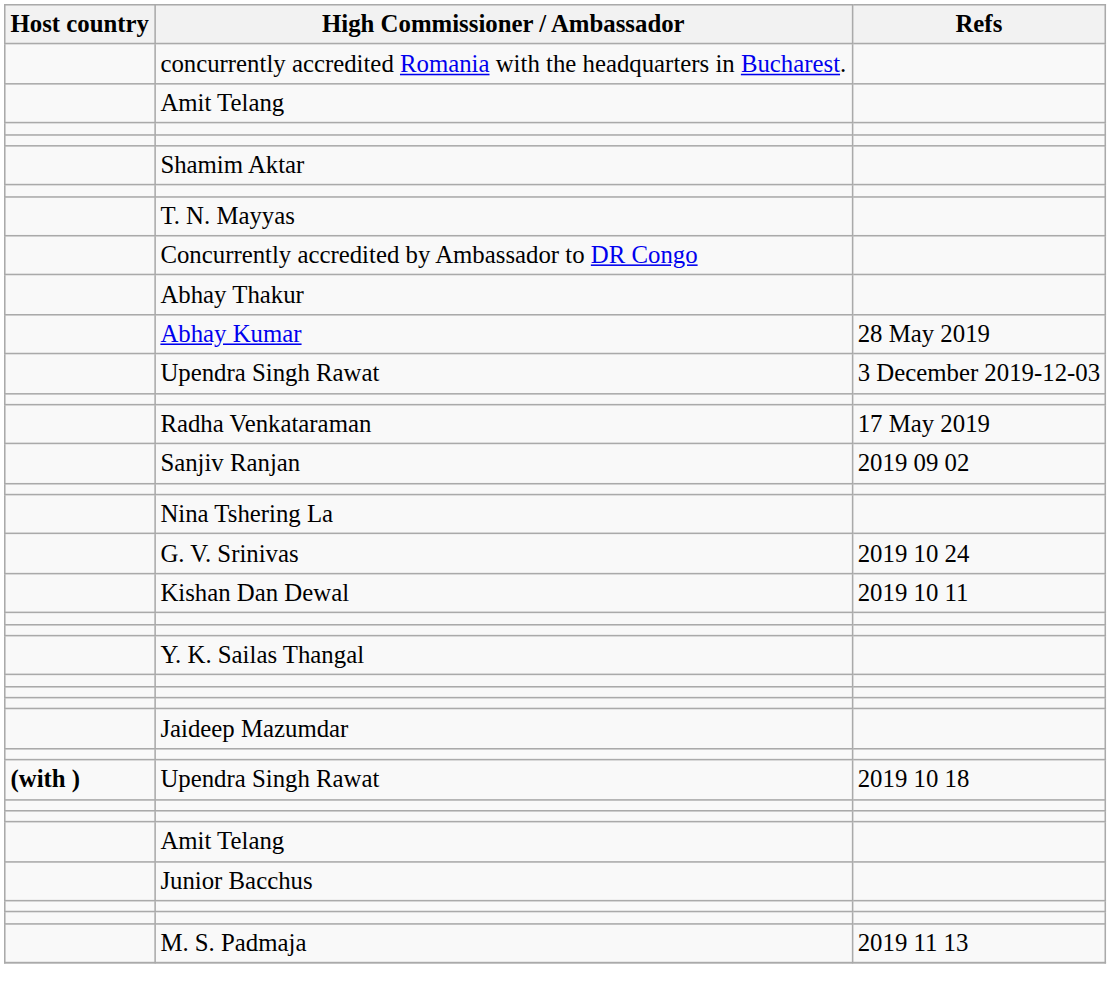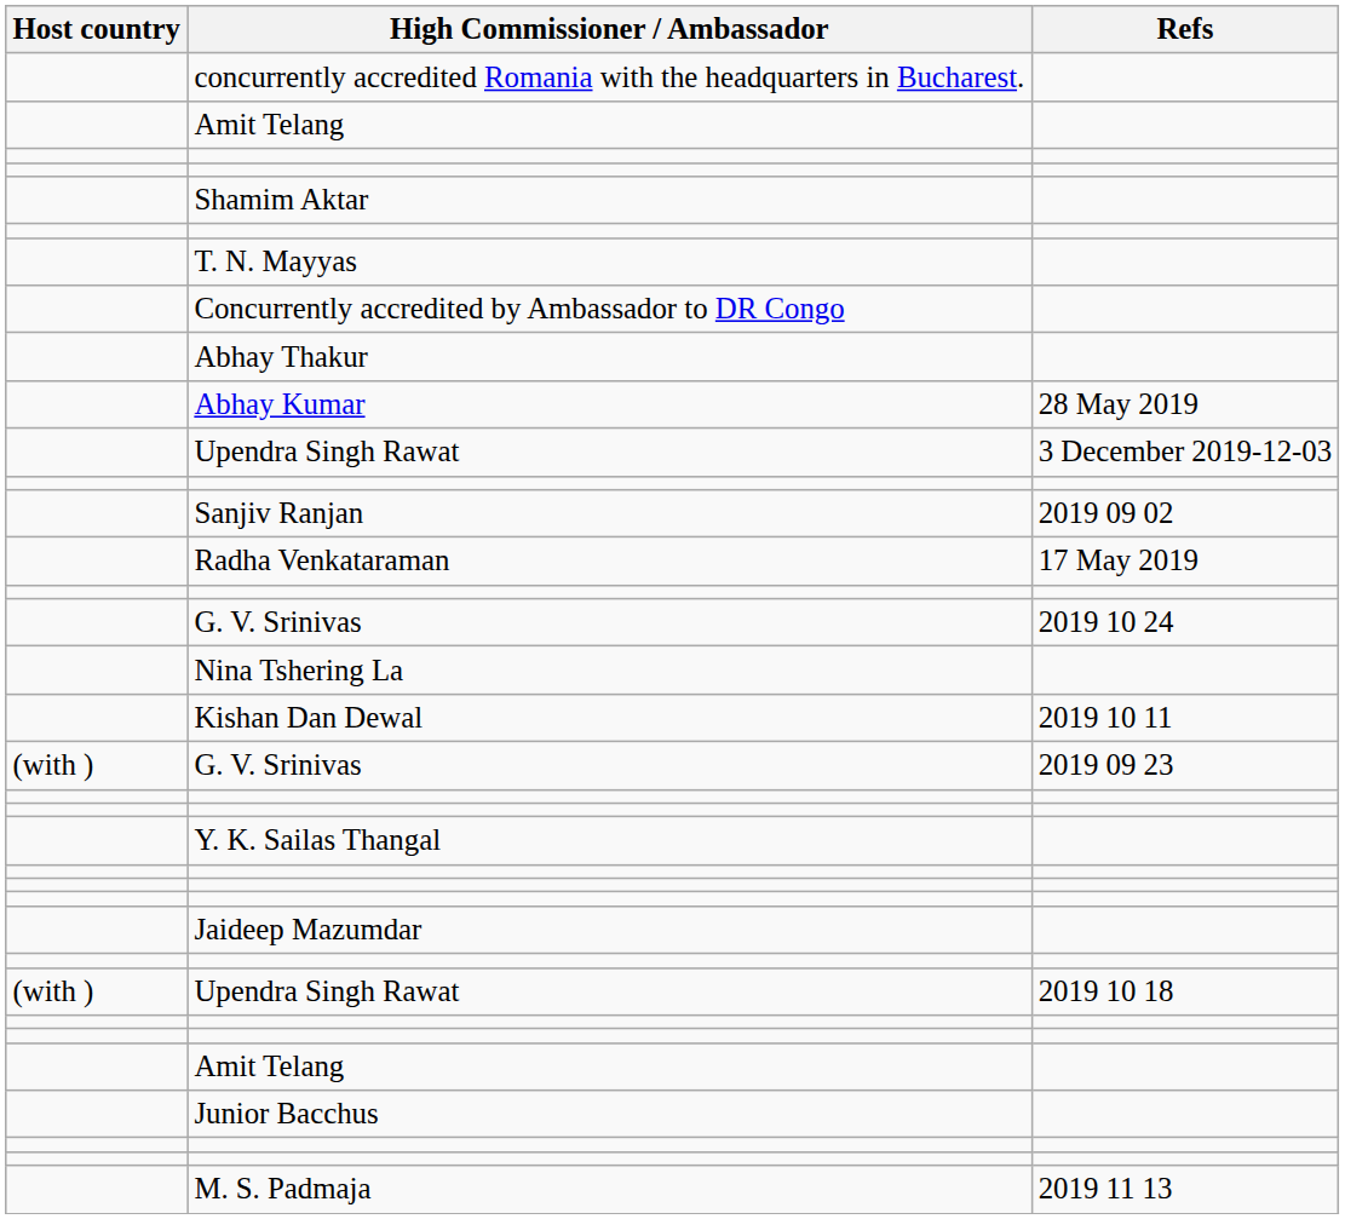rows swapped: Radha Venkataraman <-> Sanjiv Ranjan
rows swapped: Nina Tshering La <-> G. V. Srinivas / 2019 10 24
+ row: (with ) | G. V. Srinivas | 2019 09 23
Upendra Singh Rawat / 2019 10 18 | Host country: bold -> normal
